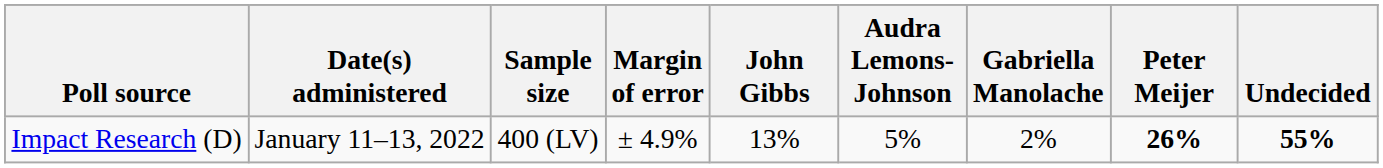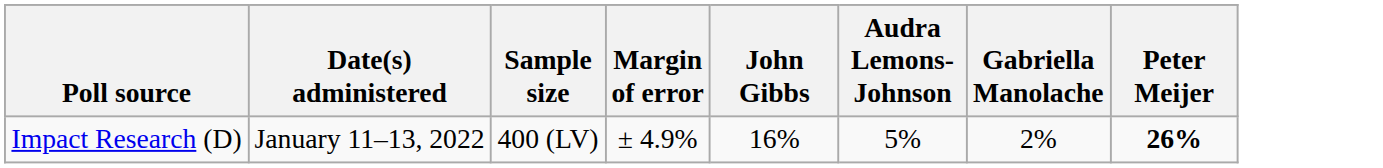- column: Undecided | 55%
Impact Research (D) | John Gibbs: 13% -> 16%
